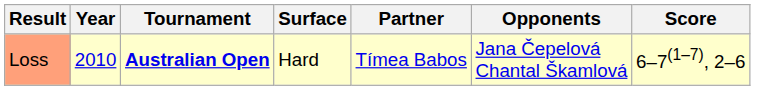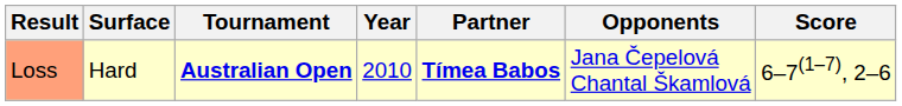columns swapped: Year <-> Surface
Loss | Partner: normal -> bold
